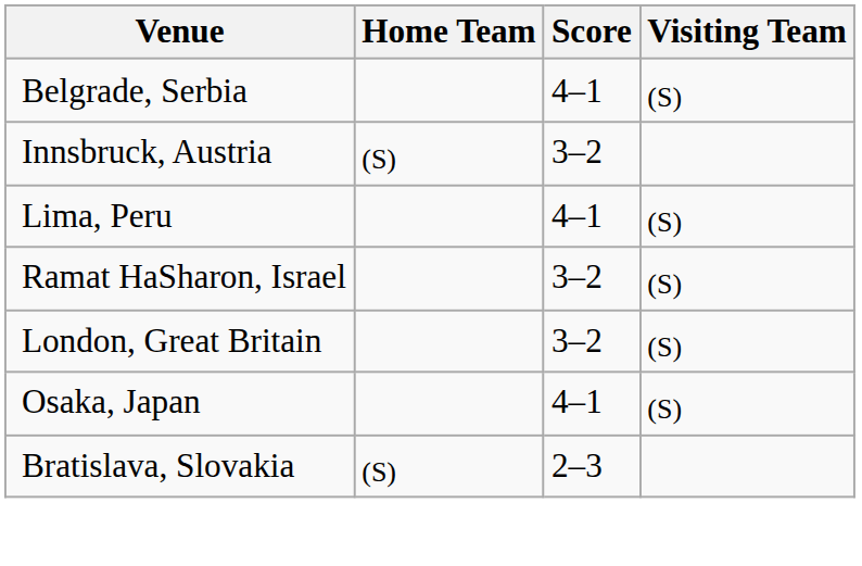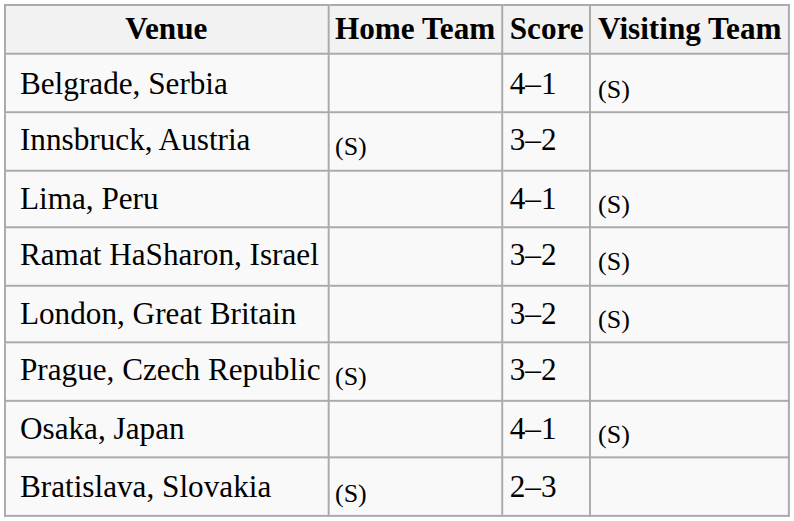+ row: Prague, Czech Republic | (S) | 3–2
